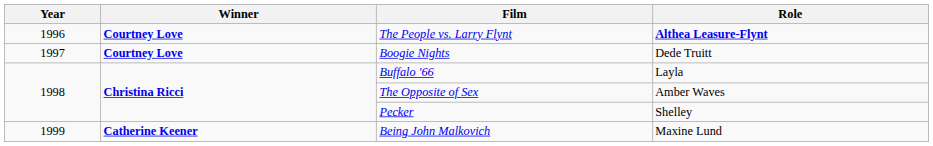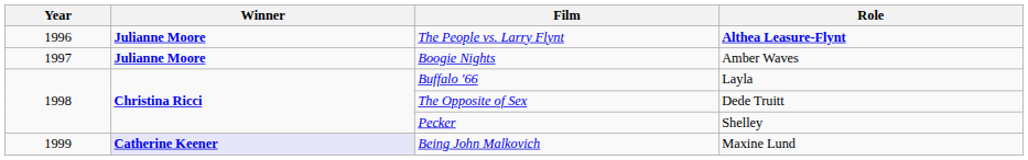The People vs. Larry Flynt | Winner: Courtney Love -> Julianne Moore
Boogie Nights | Winner: Courtney Love -> Julianne Moore
Boogie Nights | Role: Dede Truitt -> Amber Waves
The Opposite of Sex | Role: Amber Waves -> Dede Truitt
Being John Malkovich | Winner: no background -> lavender background
